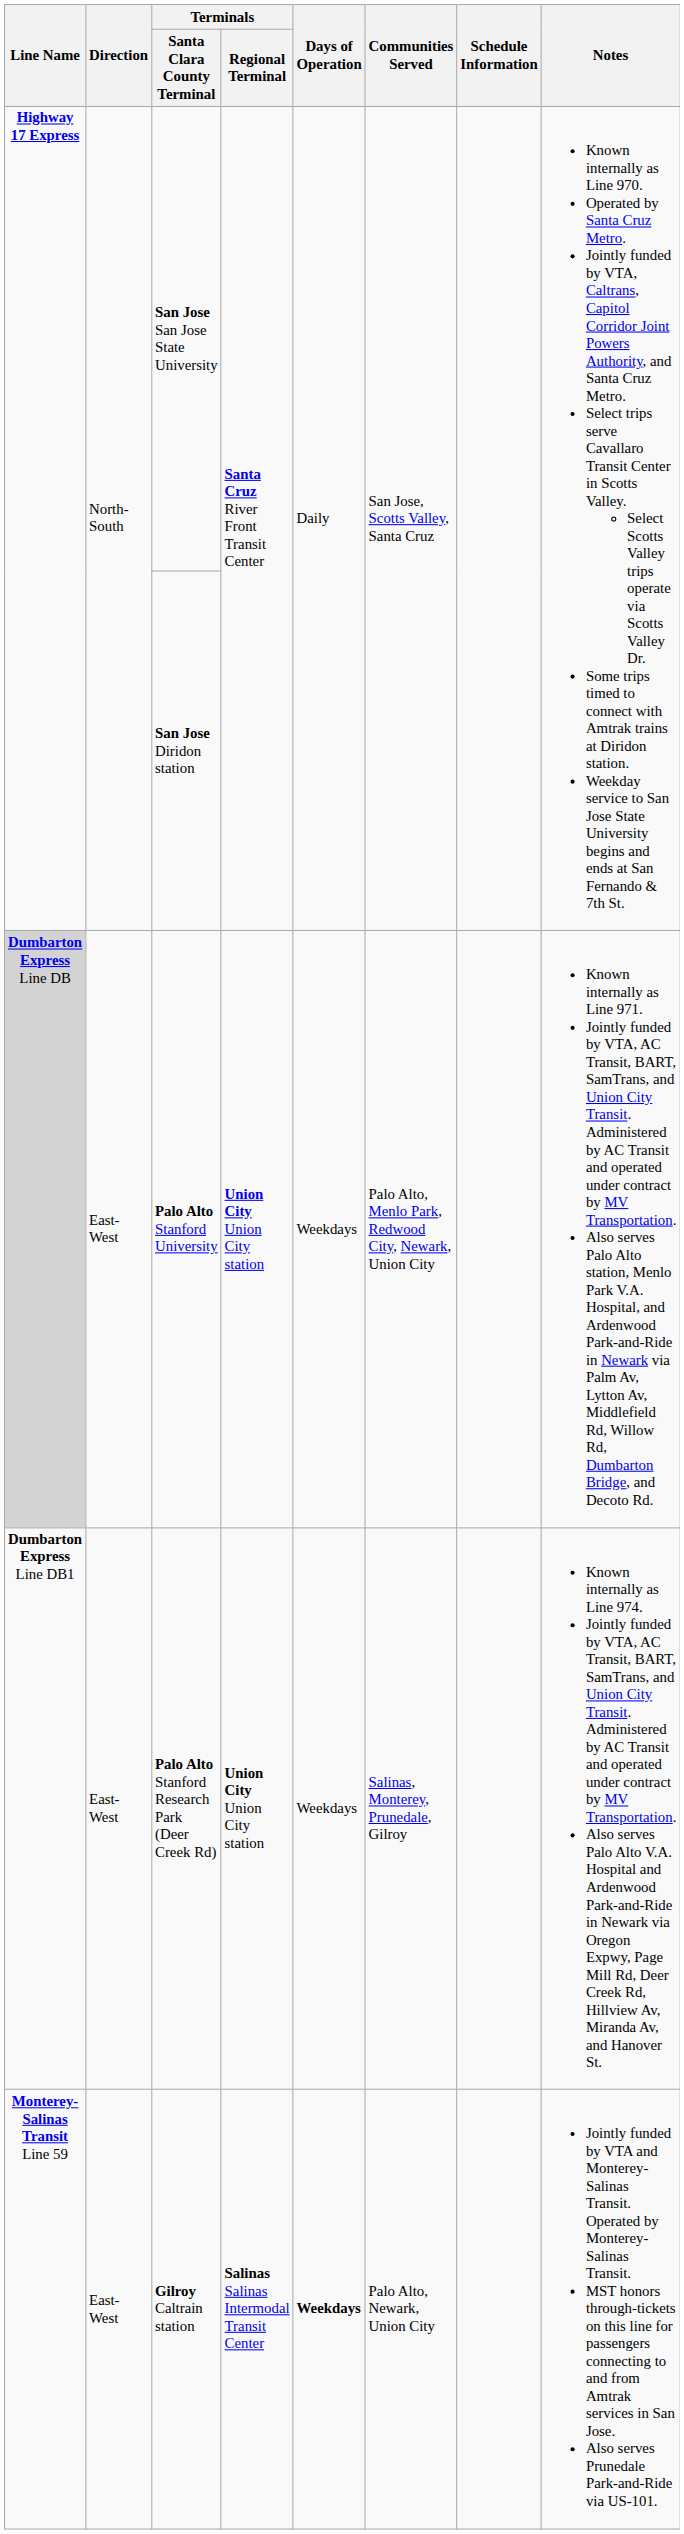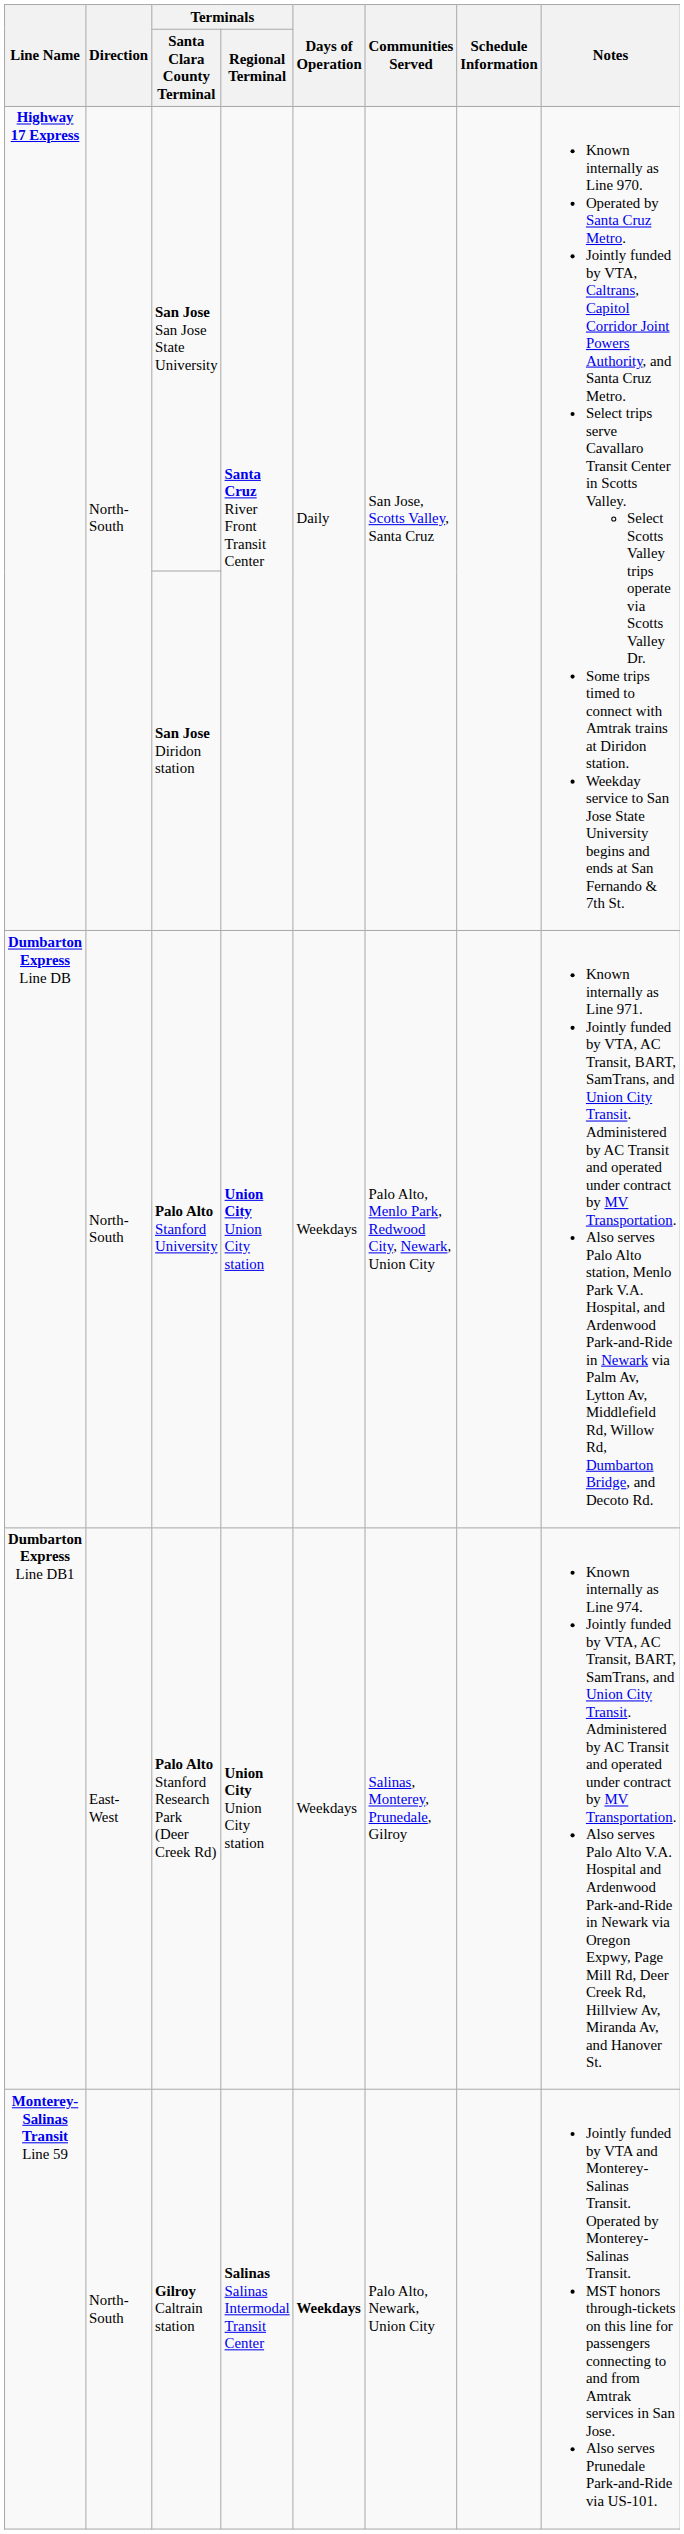Palo Alto Stanford University | Line Name: lightgrey background -> no background
Palo Alto Stanford University | Direction: East-West -> North-South
Gilroy Caltrain station | Direction: East-West -> North-South
